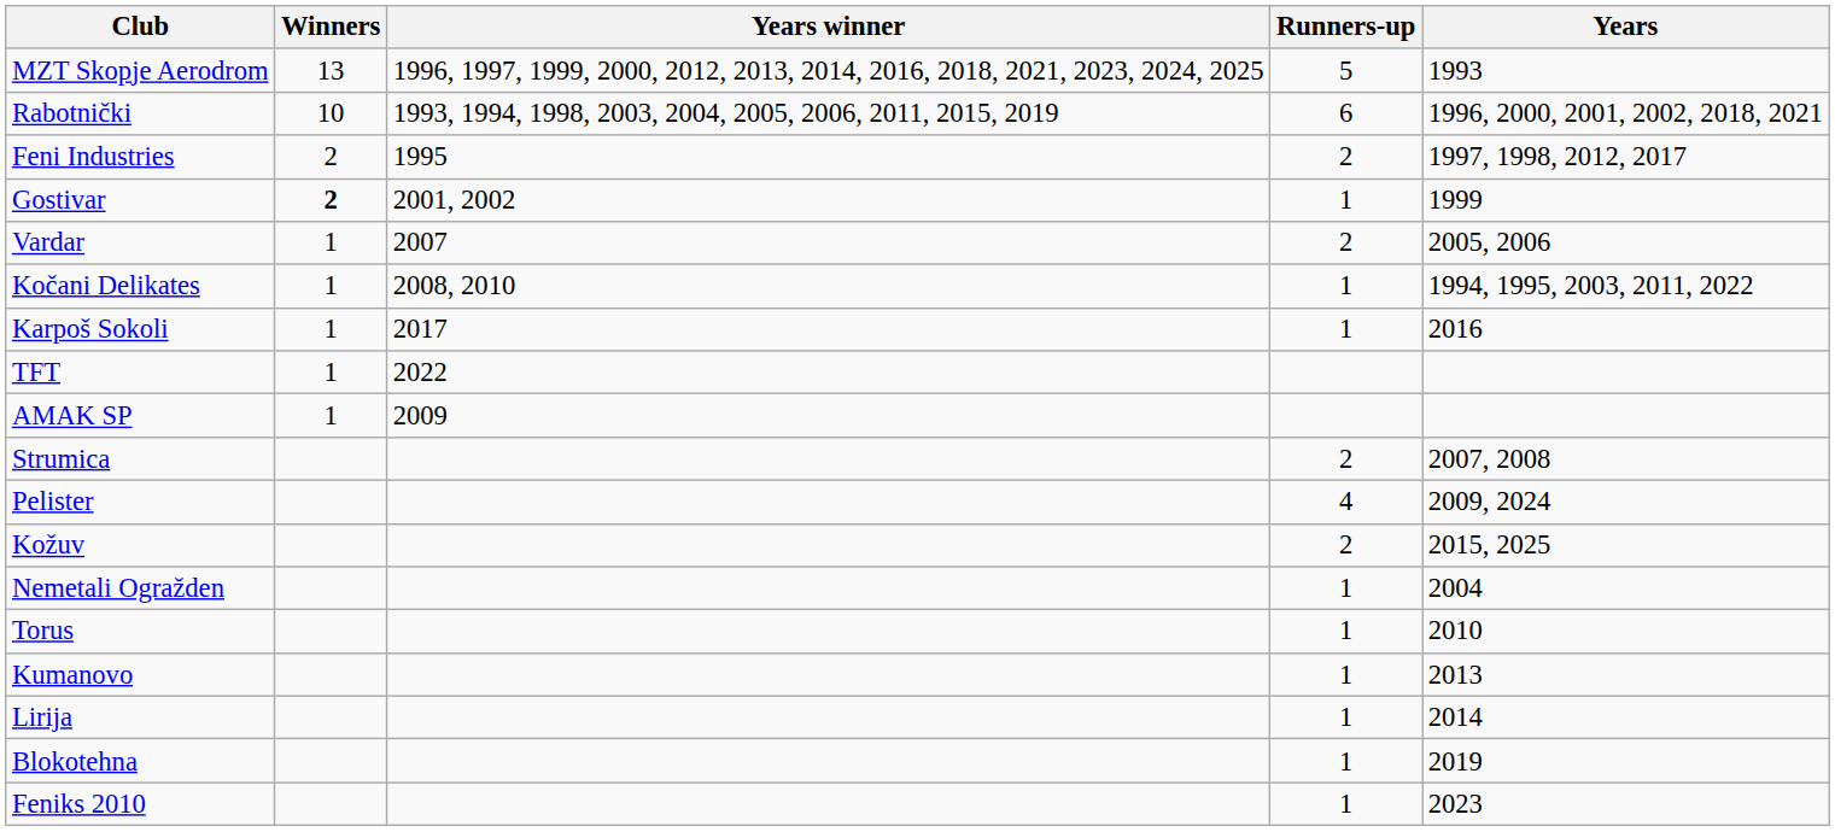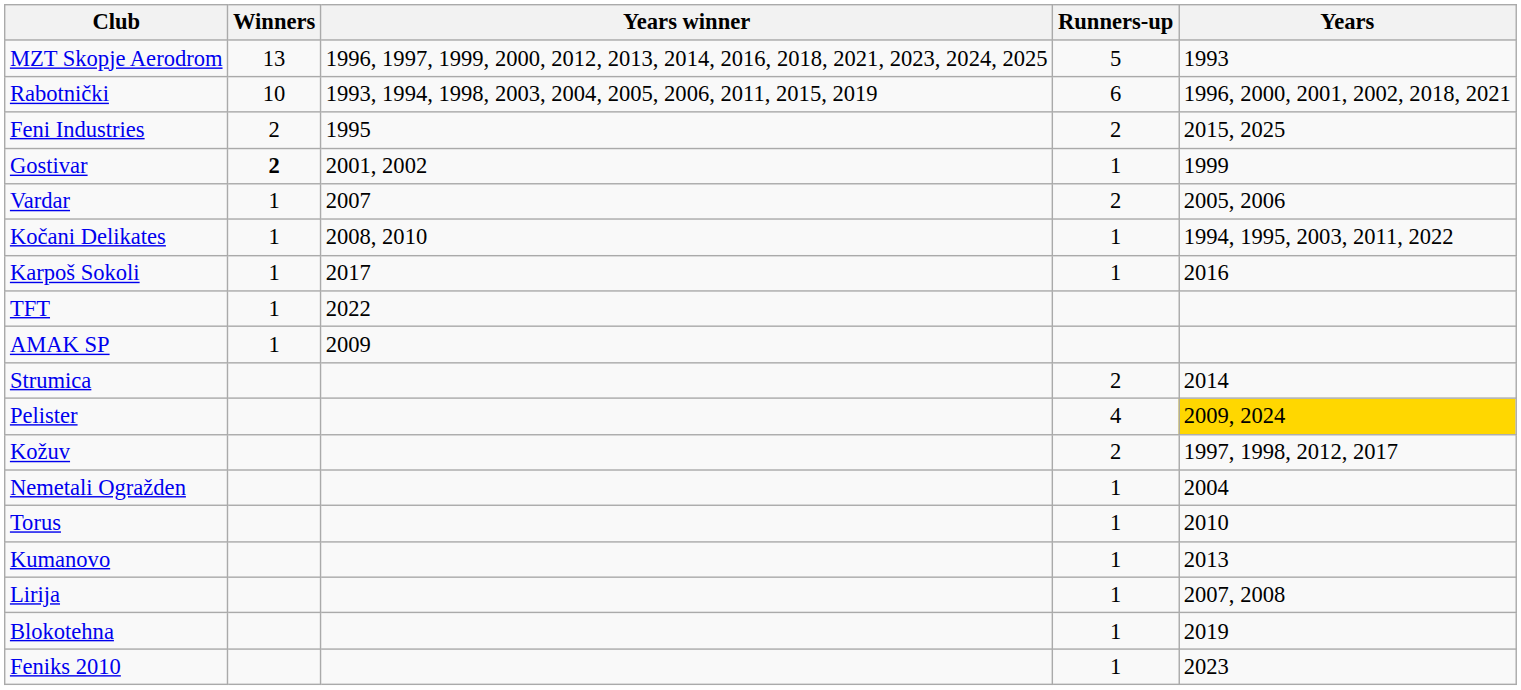Feni Industries | Years: 1997, 1998, 2012, 2017 -> 2015, 2025
Strumica | Years: 2007, 2008 -> 2014
Pelister | Years: no background -> gold background
Kožuv | Years: 2015, 2025 -> 1997, 1998, 2012, 2017
Lirija | Years: 2014 -> 2007, 2008
